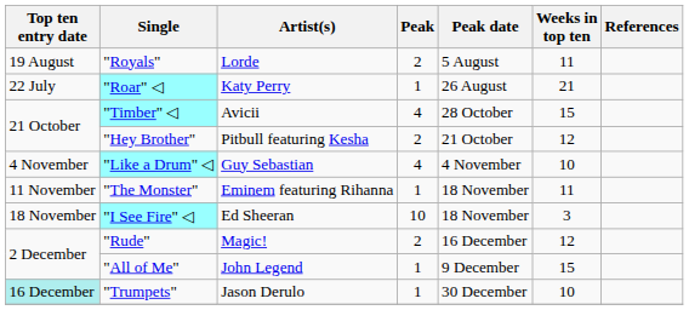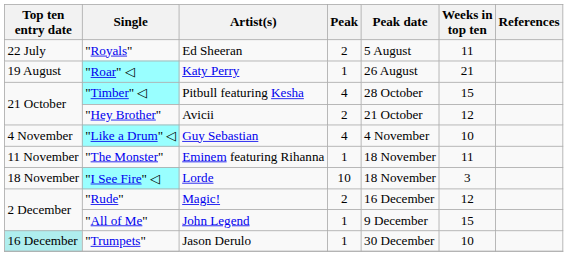"Royals" | Top ten entry date: 19 August -> 22 July
"Royals" | Artist(s): Lorde -> Ed Sheeran
"Roar" ◁ | Top ten entry date: 22 July -> 19 August
"Timber" ◁ | Artist(s): Avicii -> Pitbull featuring Kesha
"Hey Brother" | Artist(s): Pitbull featuring Kesha -> Avicii
"I See Fire" ◁ | Artist(s): Ed Sheeran -> Lorde
